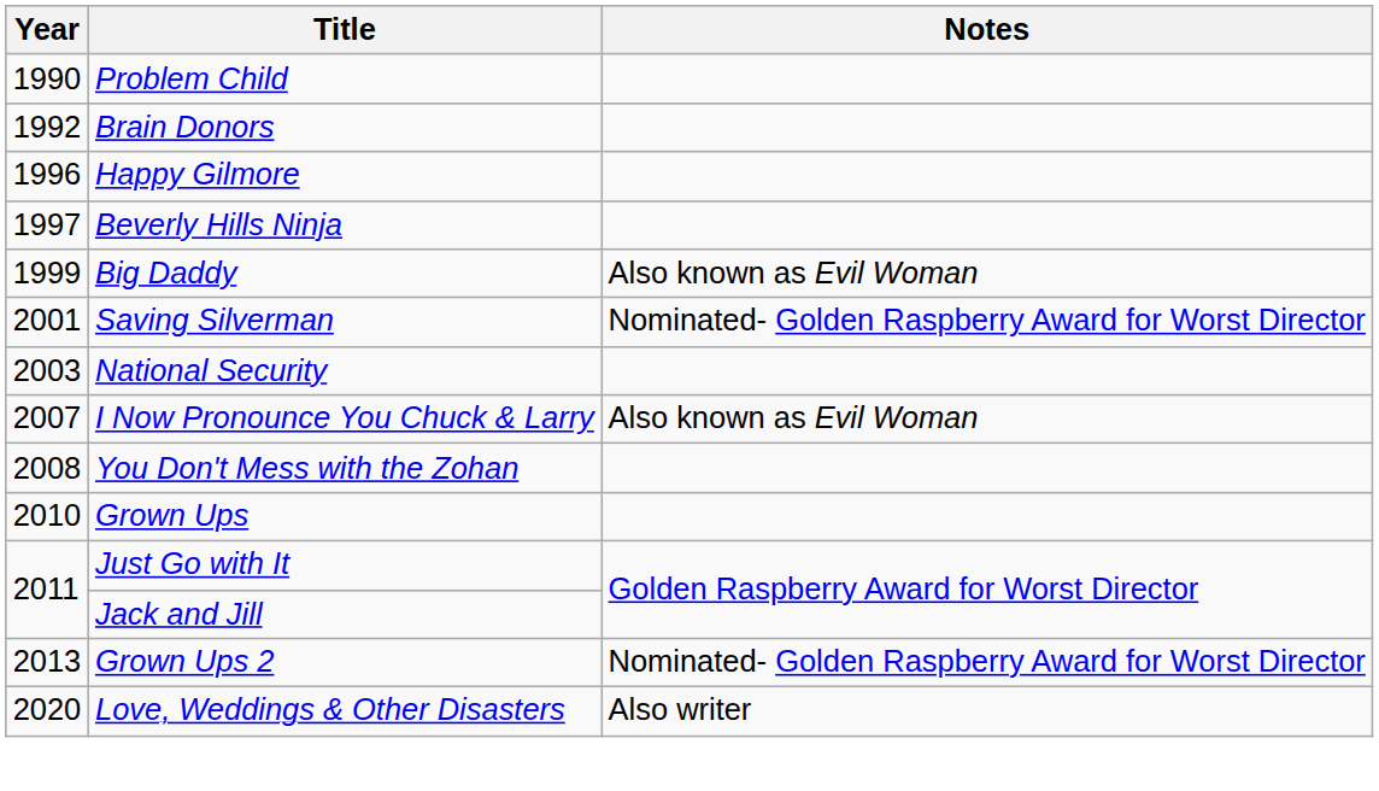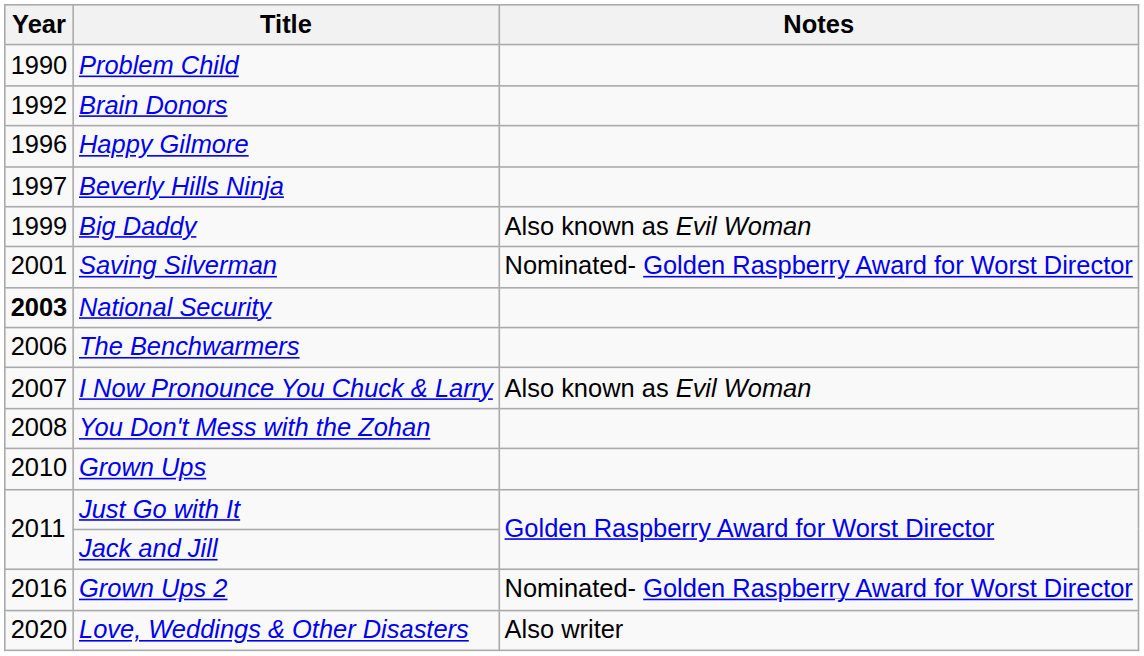National Security | Year: normal -> bold
+ row: 2006 | The Benchwarmers
Grown Ups 2 | Year: 2013 -> 2016
